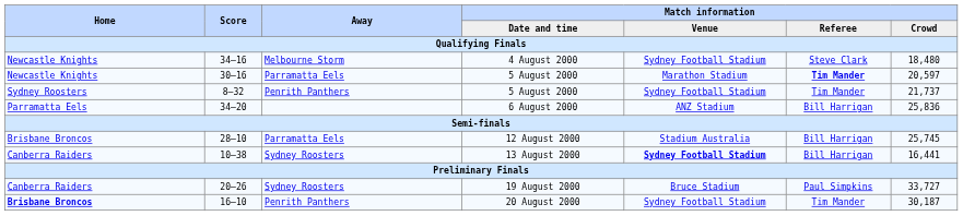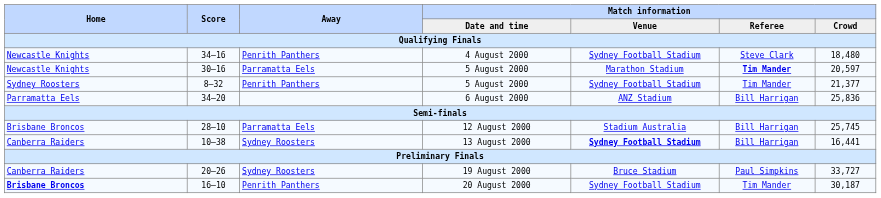4 August 2000 | Away: Melbourne Storm -> Penrith Panthers
8–32 / 5 August 2000 | Match information / Crowd: 21,737 -> 21,377
